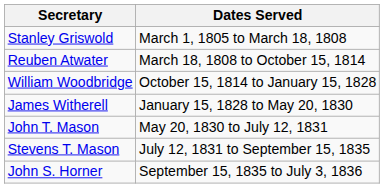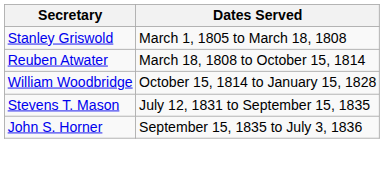- row: James Witherell | January 15, 1828 to May 20, 1830
- row: John T. Mason | May 20, 1830 to July 12, 1831
